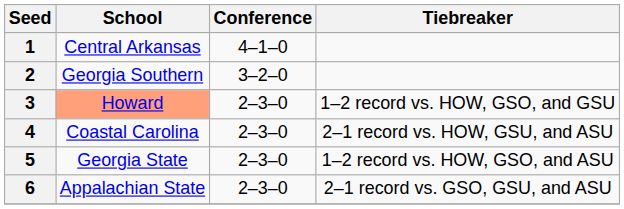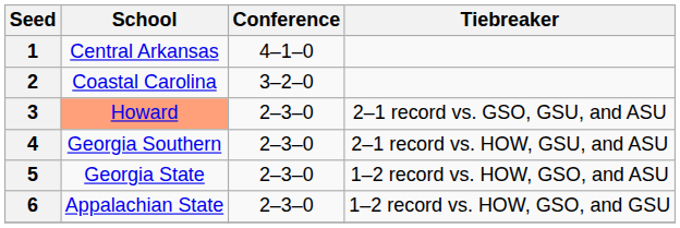2 | School: Georgia Southern -> Coastal Carolina
3 | Tiebreaker: 1–2 record vs. HOW, GSO, and GSU -> 2–1 record vs. GSO, GSU, and ASU
4 | School: Coastal Carolina -> Georgia Southern
6 | Tiebreaker: 2–1 record vs. GSO, GSU, and ASU -> 1–2 record vs. HOW, GSO, and GSU
